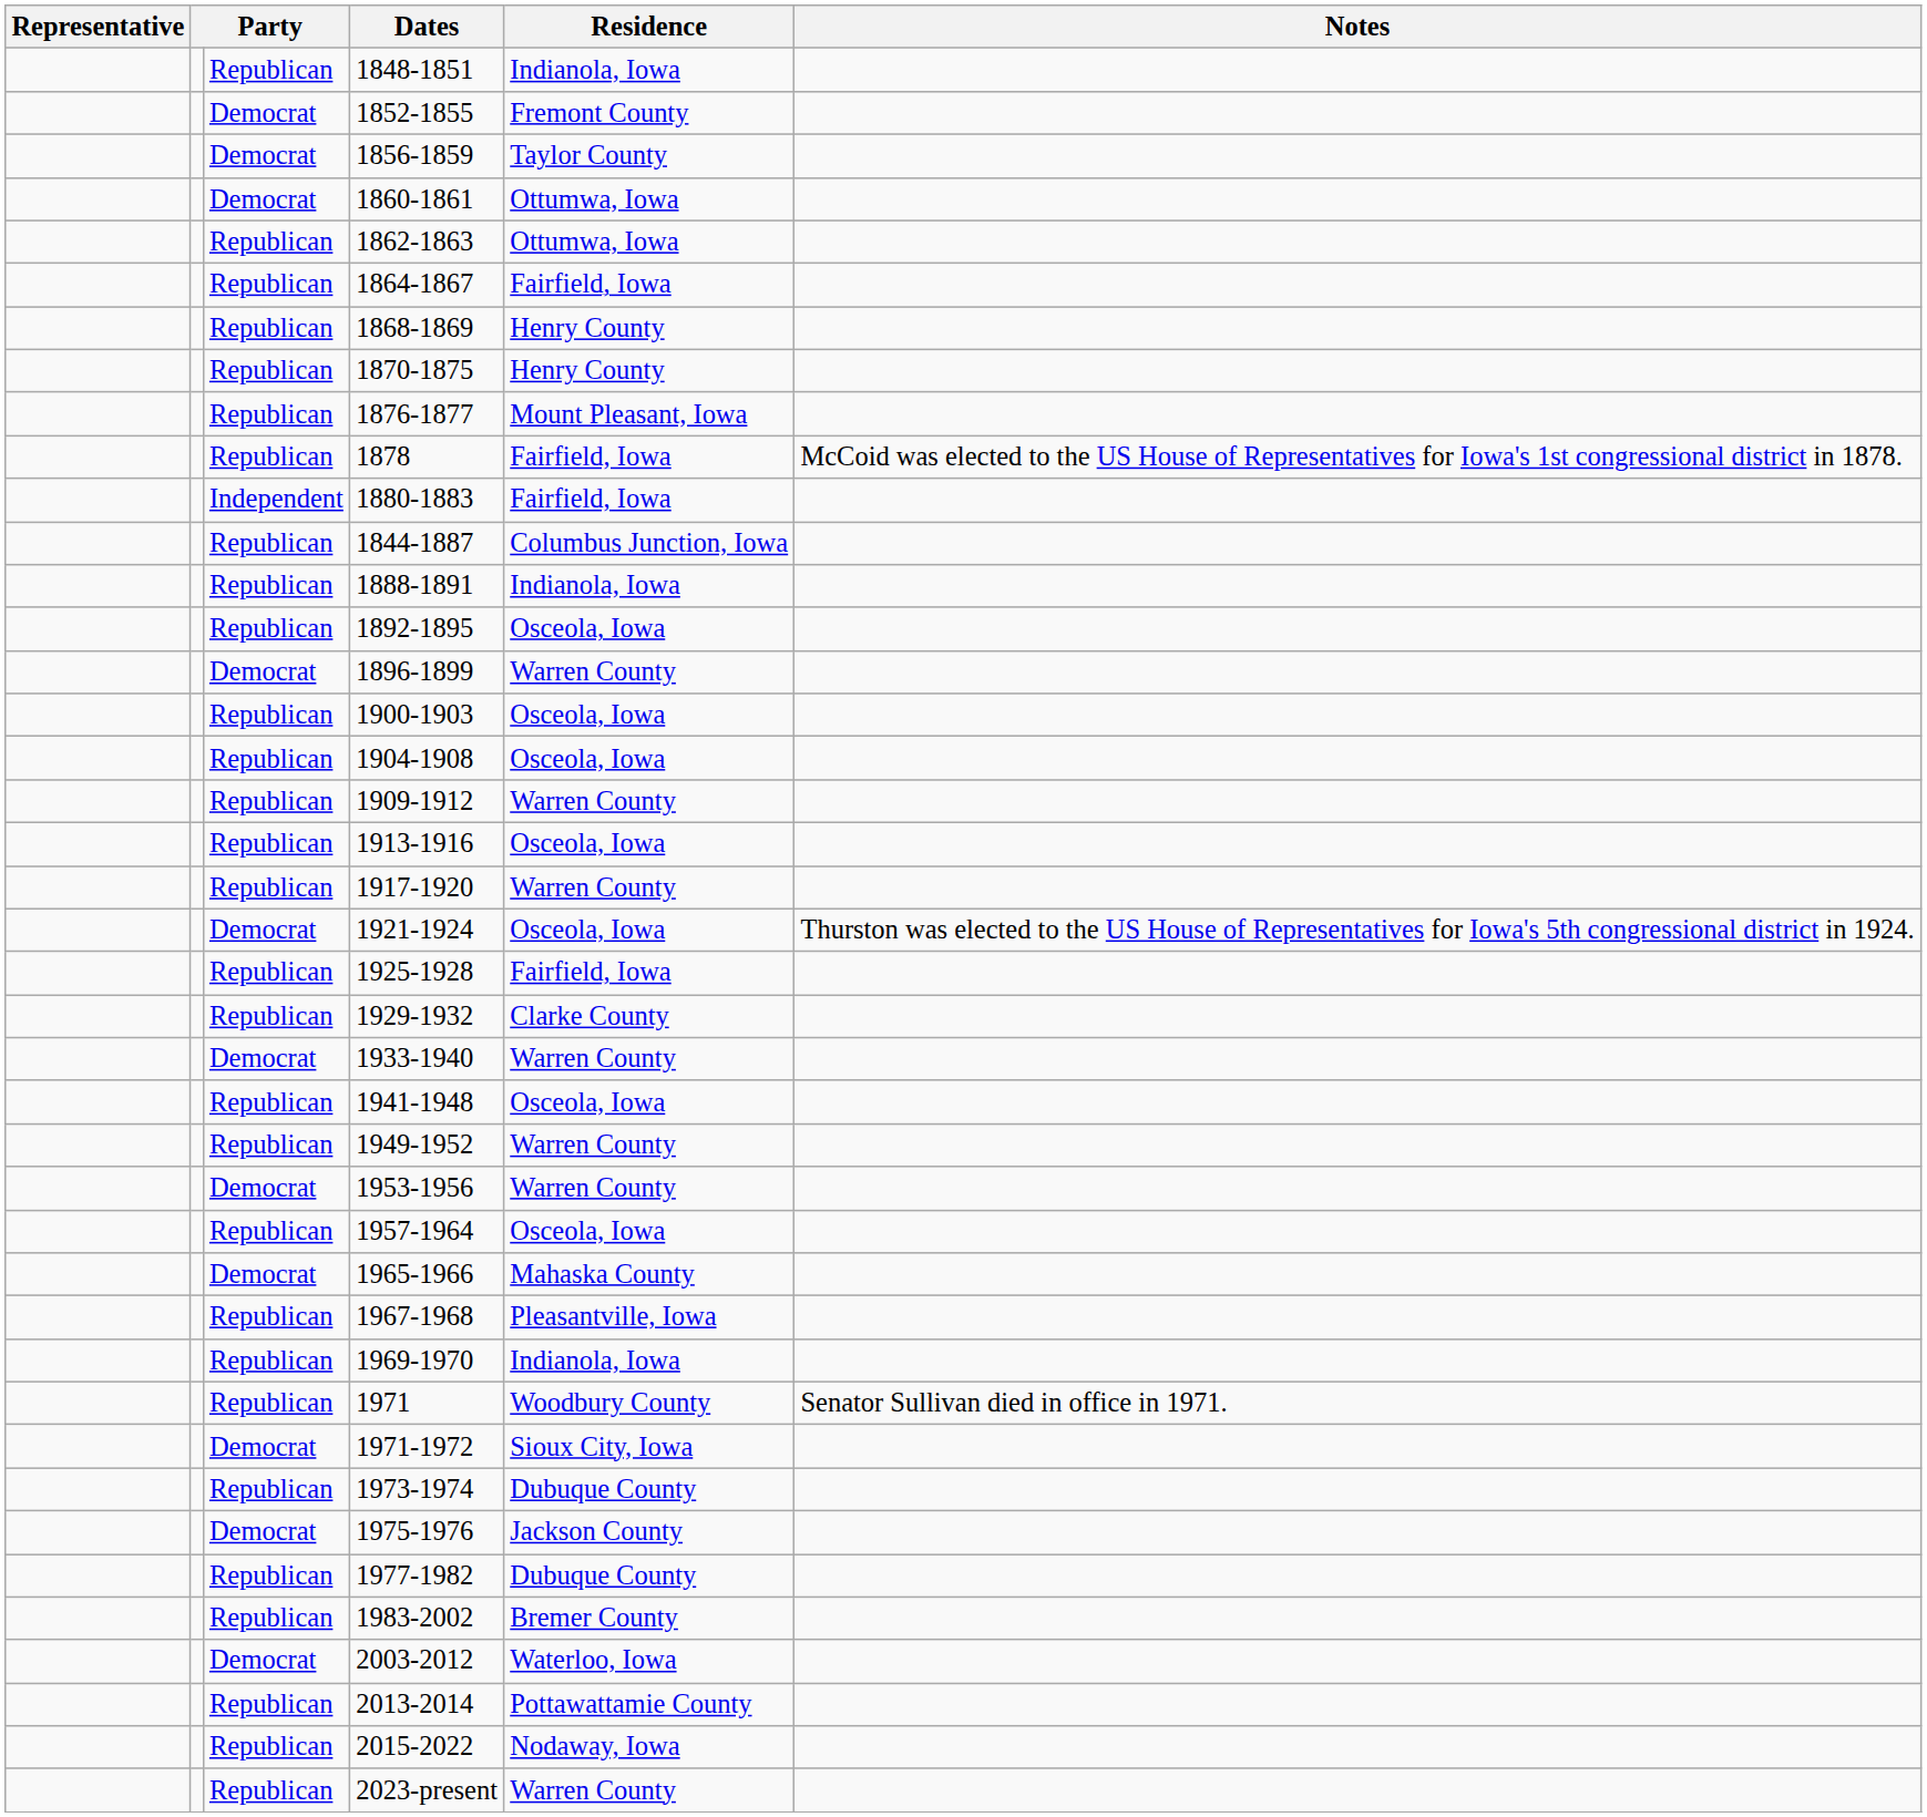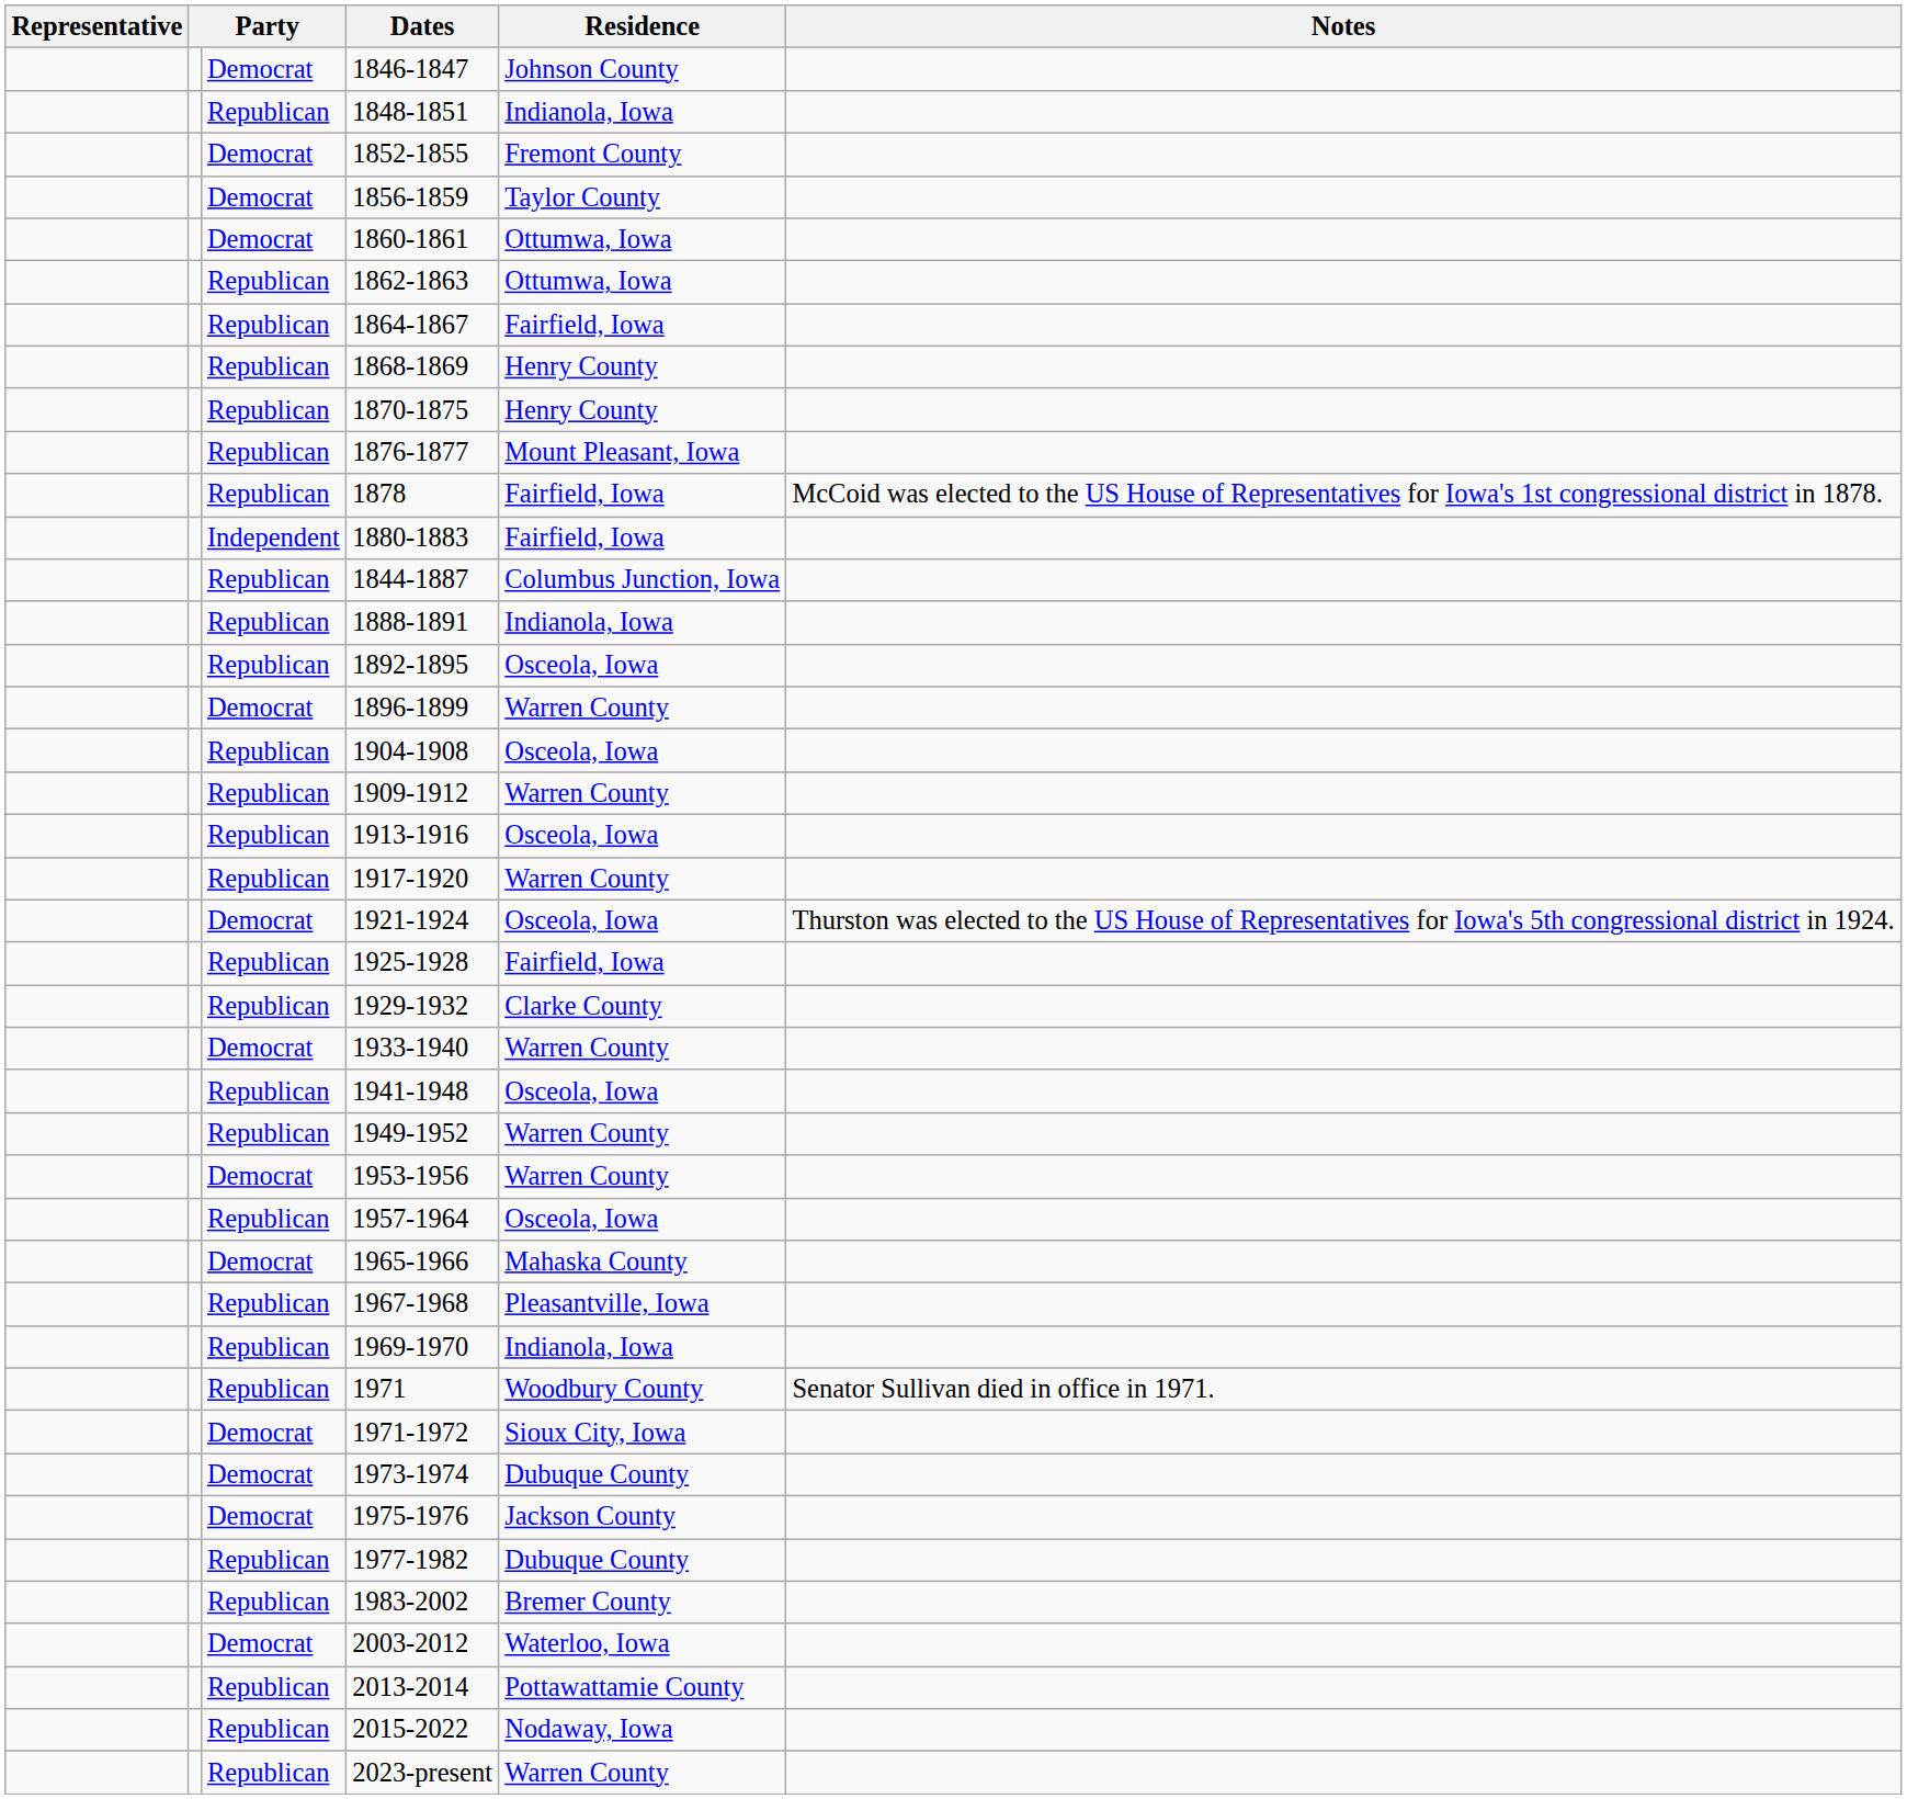+ row: Democrat | 1846-1847 | Johnson County
- row: Republican | 1900-1903 | Osceola, Iowa
1973-1974 | column 3: Republican -> Democrat
